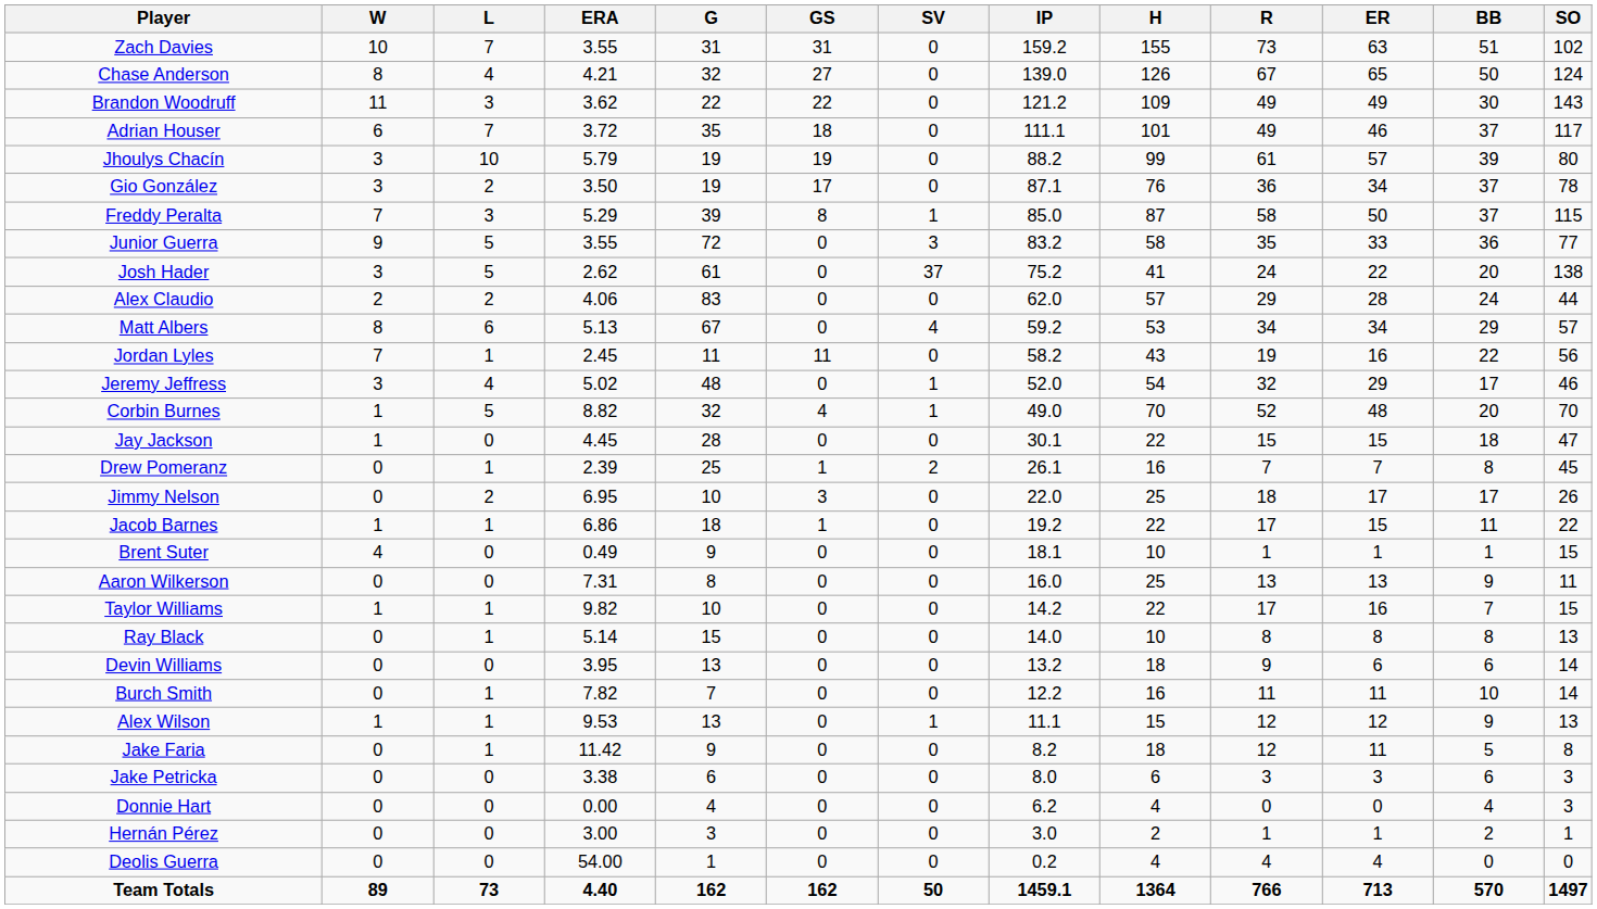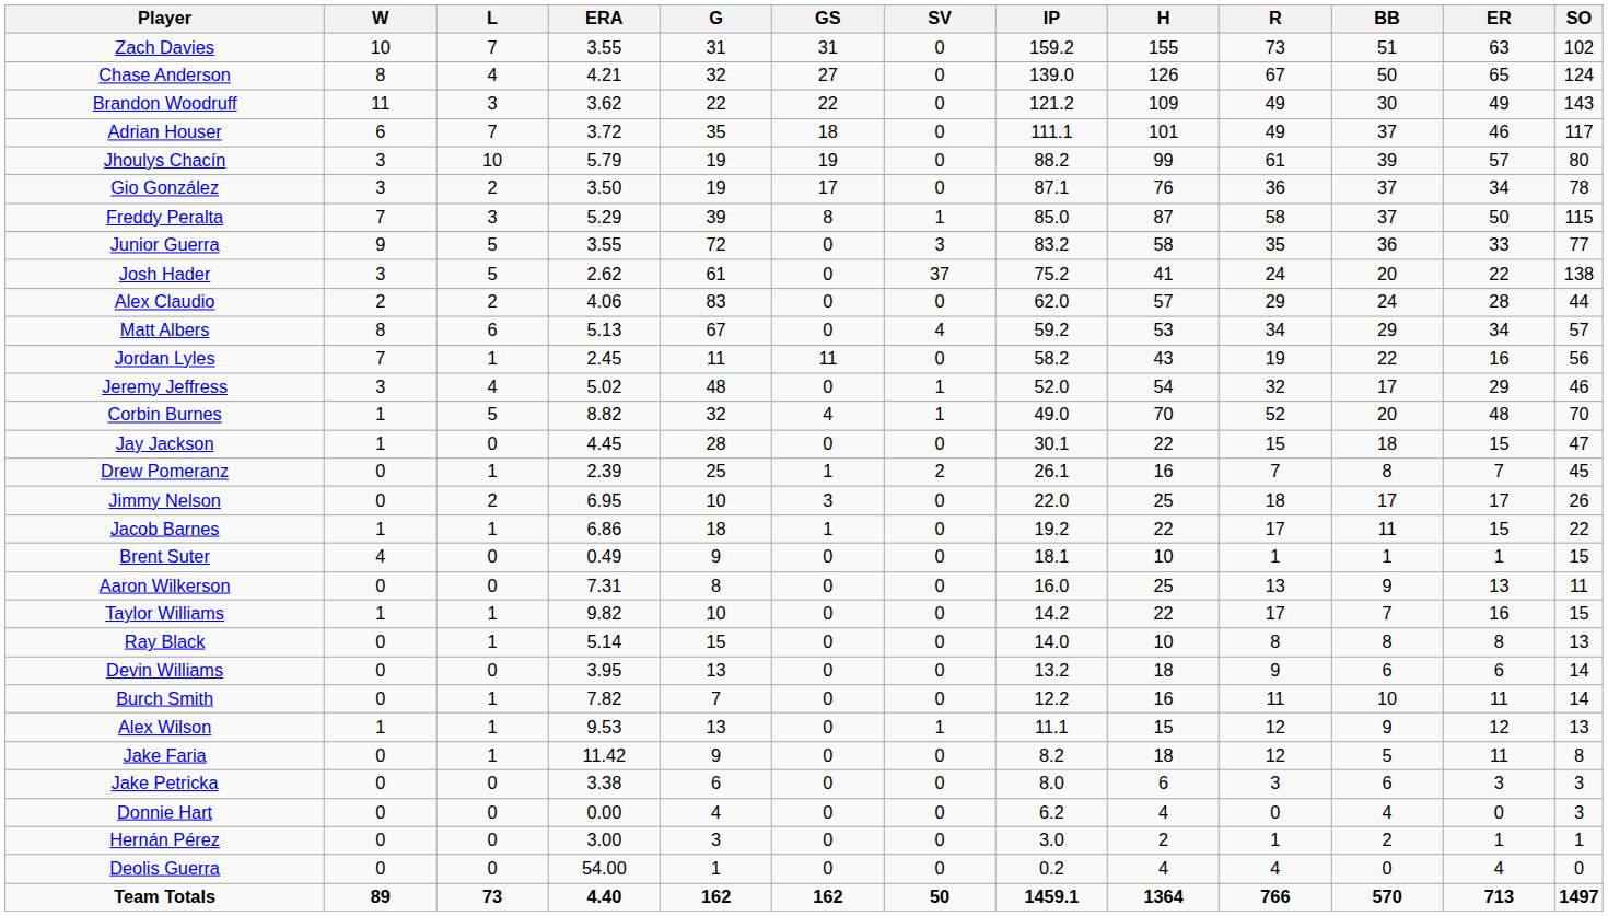columns swapped: ER <-> BB
